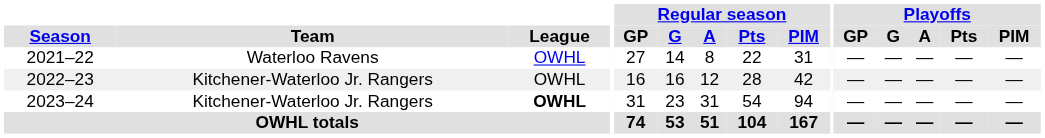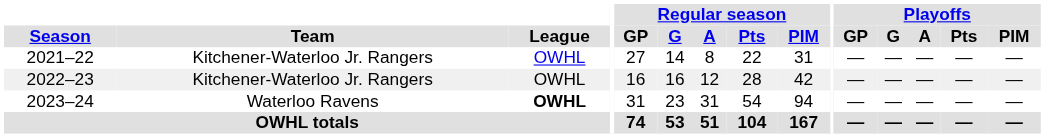2021–22 | Team: Waterloo Ravens -> Kitchener-Waterloo Jr. Rangers
2023–24 | Team: Kitchener-Waterloo Jr. Rangers -> Waterloo Ravens
